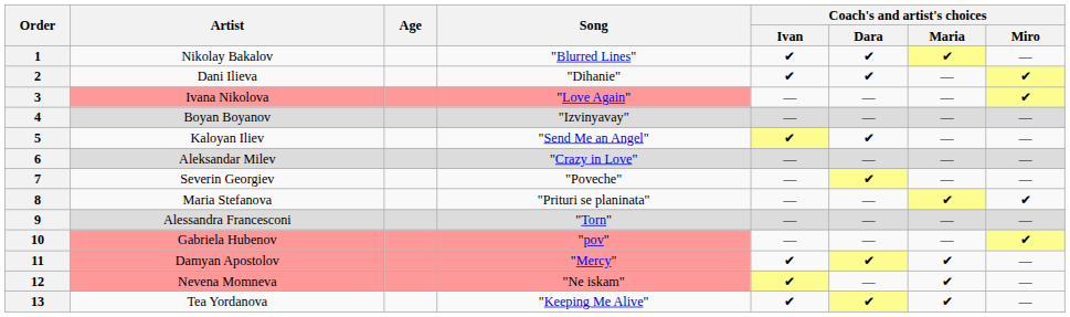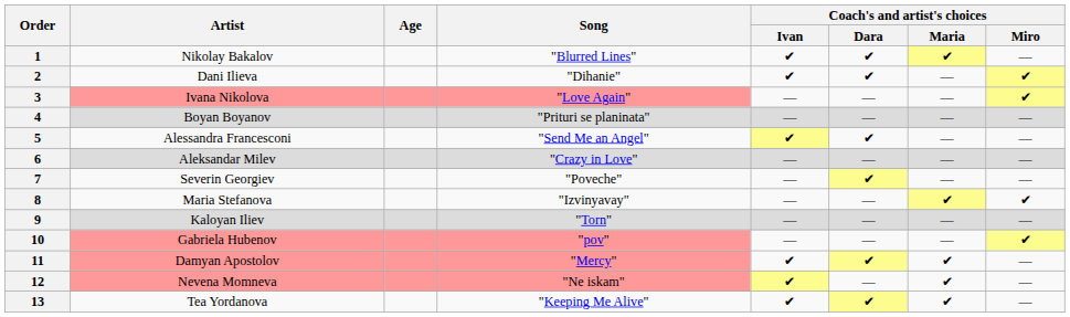4 | Song: "Izvinyavay" -> "Prituri se planinata"
5 | Artist: Kaloyan Iliev -> Alessandra Francesconi
8 | Song: "Prituri se planinata" -> "Izvinyavay"
9 | Artist: Alessandra Francesconi -> Kaloyan Iliev
